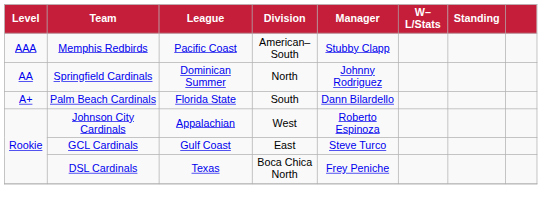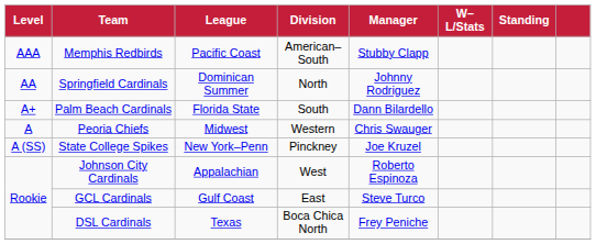+ row: A | Peoria Chiefs | Midwest | Western | Chris Swauger
+ row: A (SS) | State College Spikes | New York–Penn | Pinckney | Joe Kruzel
